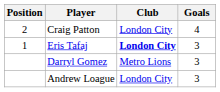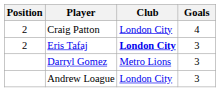Eris Tafaj | Position: 1 -> 2
